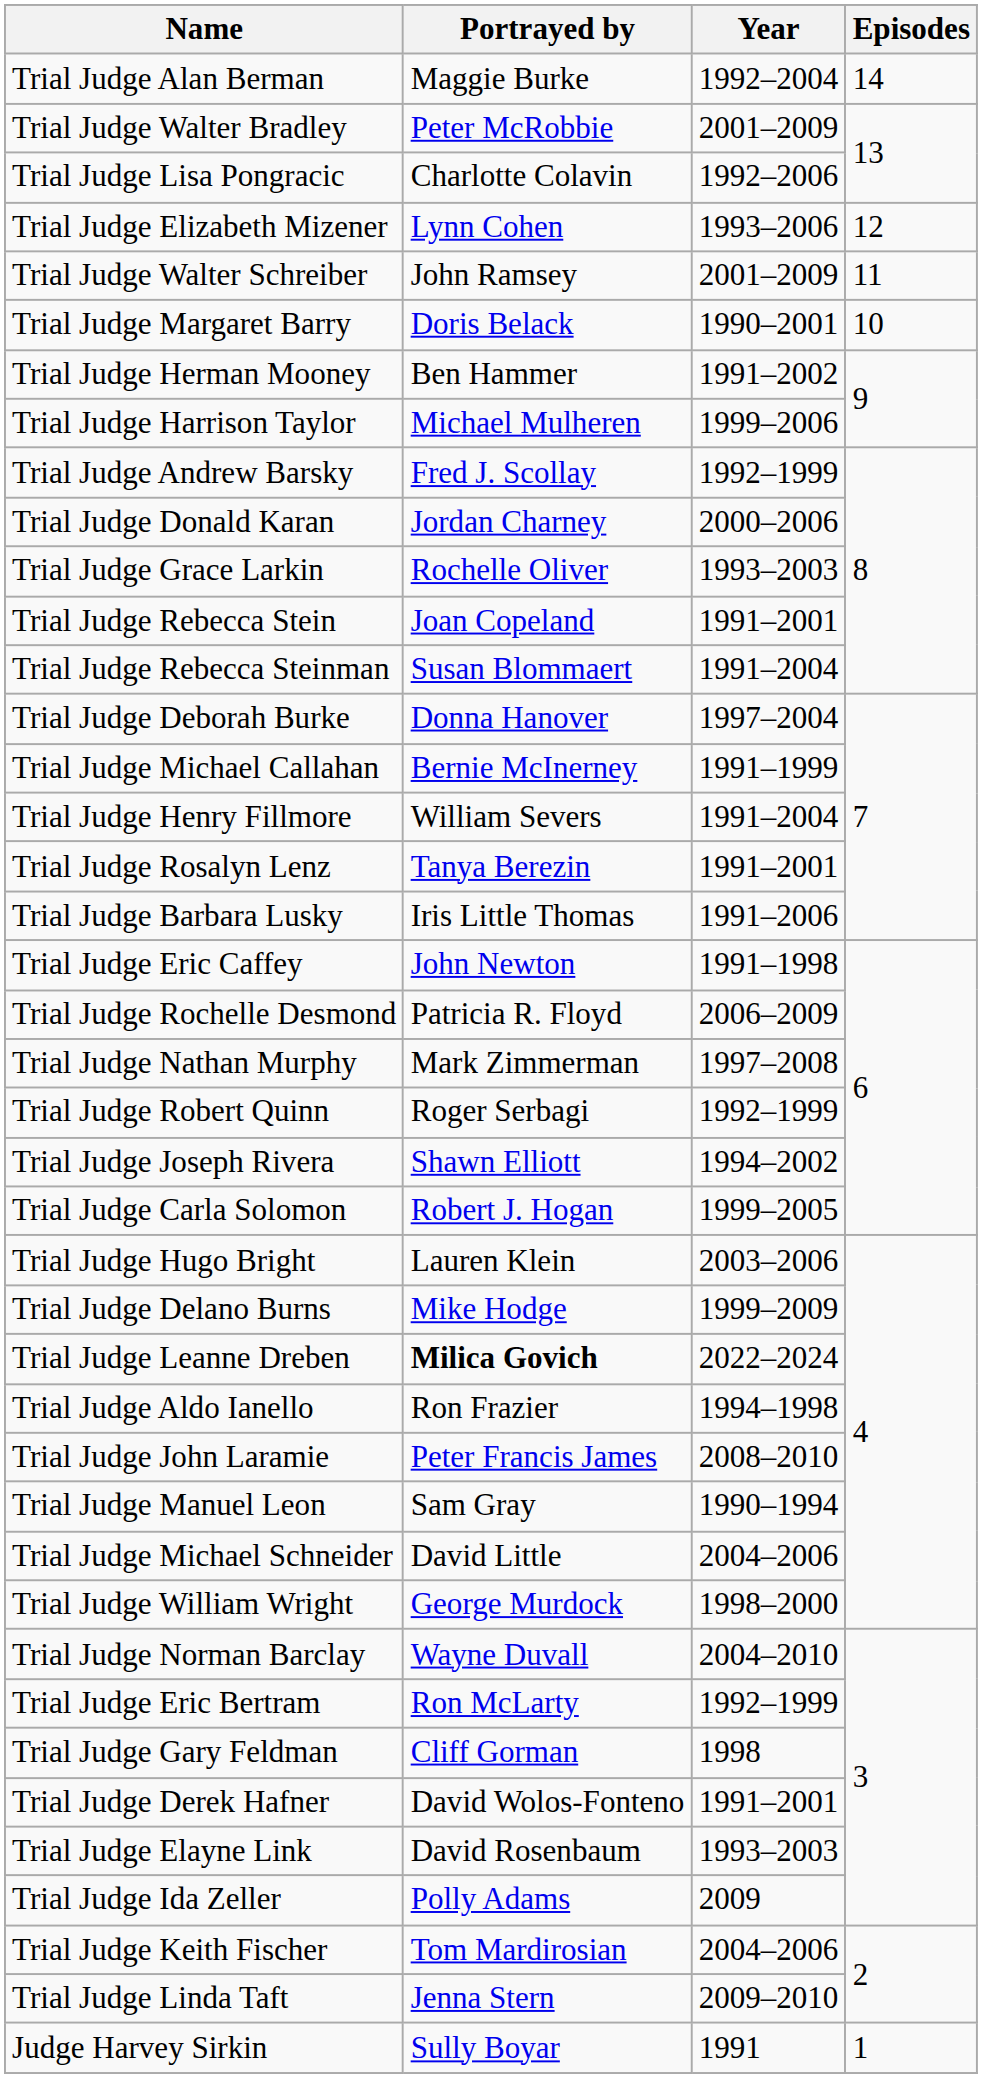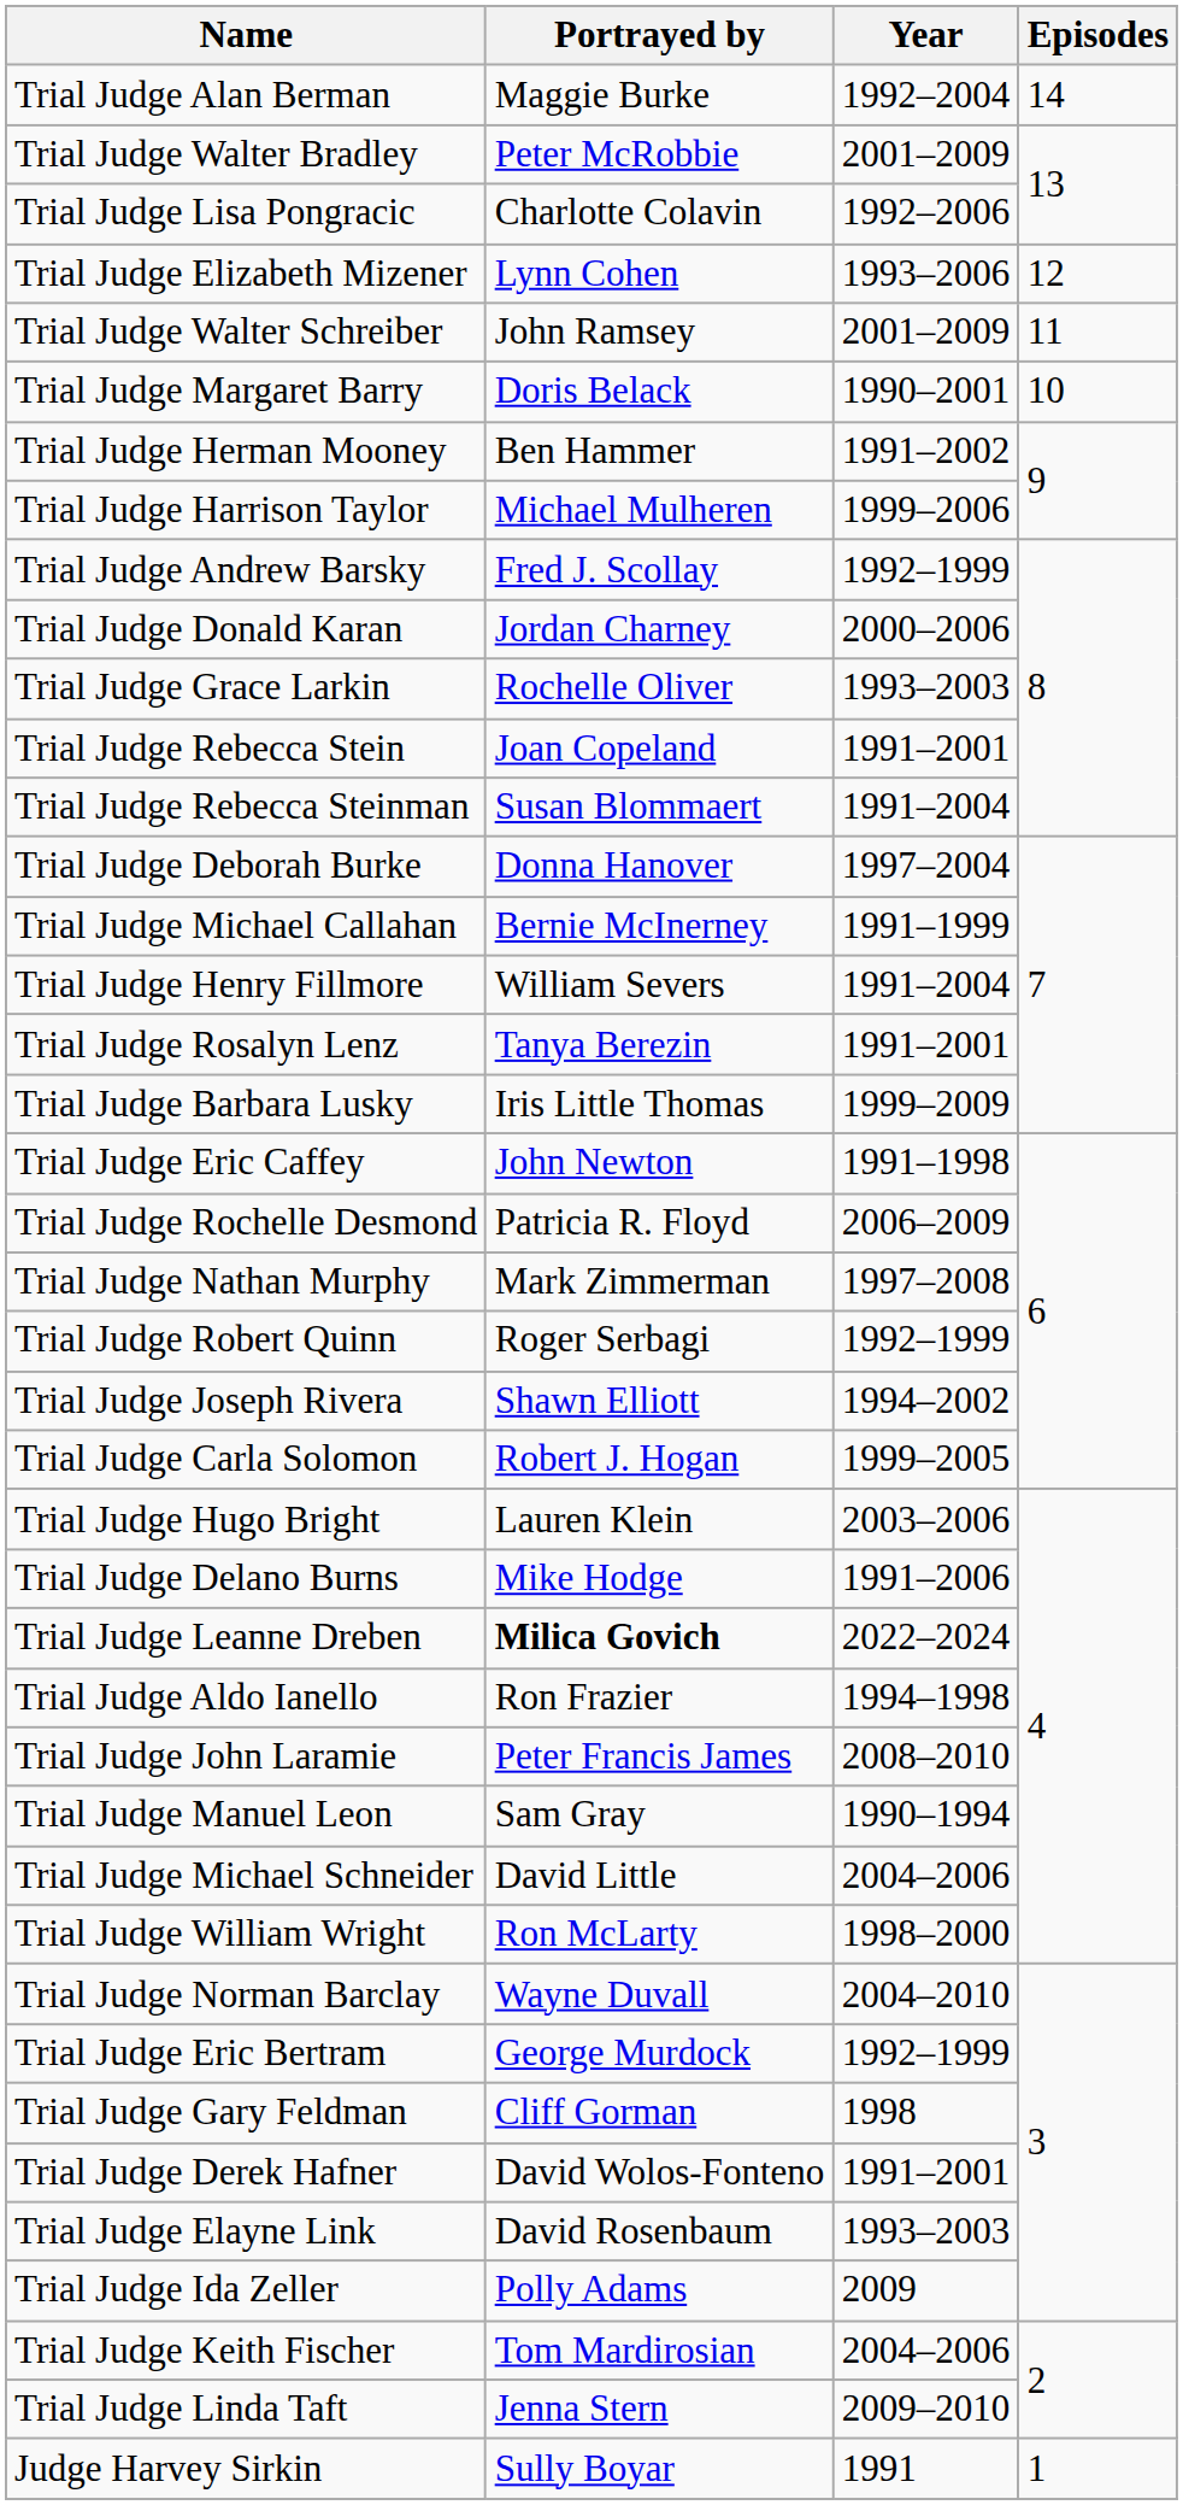Trial Judge Barbara Lusky | Year: 1991–2006 -> 1999–2009
Trial Judge Delano Burns | Year: 1999–2009 -> 1991–2006
Trial Judge William Wright | Portrayed by: George Murdock -> Ron McLarty
Trial Judge Eric Bertram | Portrayed by: Ron McLarty -> George Murdock
